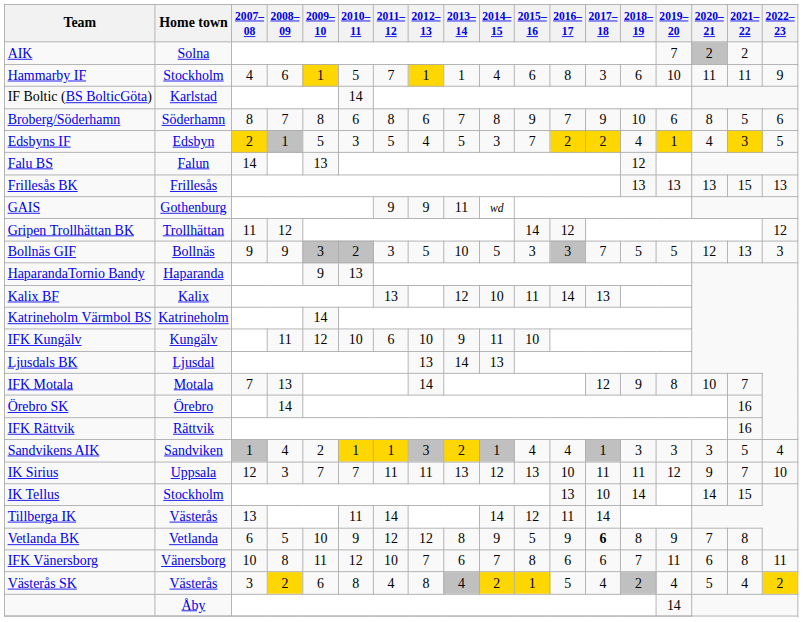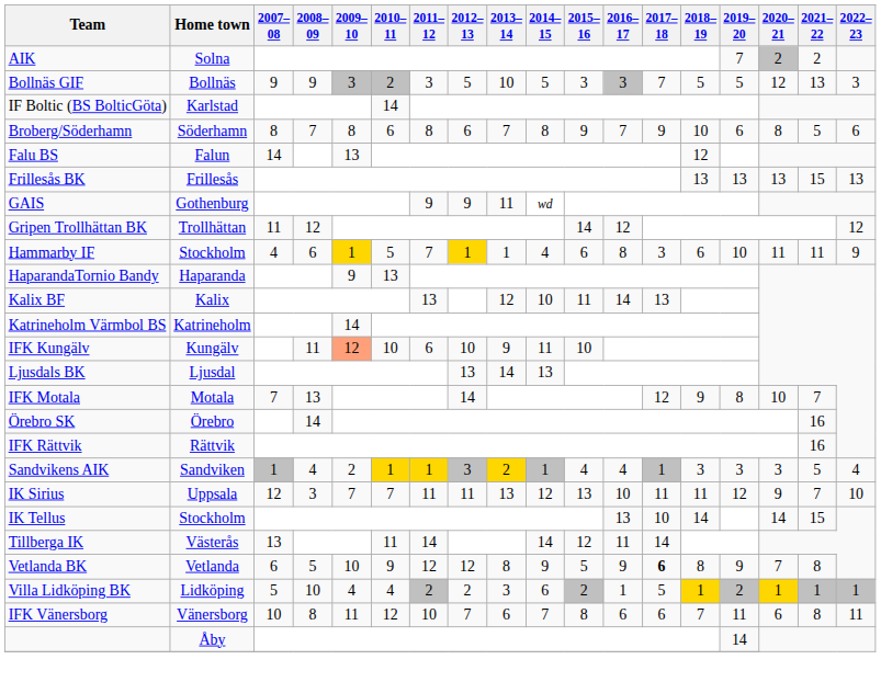rows swapped: Bollnäs GIF <-> Hammarby IF
- row: Edsbyns IF | Edsbyn | 2 | 1 | 5 | 3 | 5 | 4 | 5 | 3 | 7 | 2 | 2 | 4 | 1 | 4 | 3 | 5
IFK Kungälv | 2009–10: no background -> lightsalmon background
+ row: Villa Lidköping BK | Lidköping | 5 | 10 | 4 | 4 | 2 | 2 | 3 | 6 | 2 | 1 | 5 | 1 | 2 | 1 | 1 | 1
- row: Västerås SK | Västerås | 3 | 2 | 6 | 8 | 4 | 8 | 4 | 2 | 1 | 5 | 4 | 2 | 4 | 5 | 4 | 2
